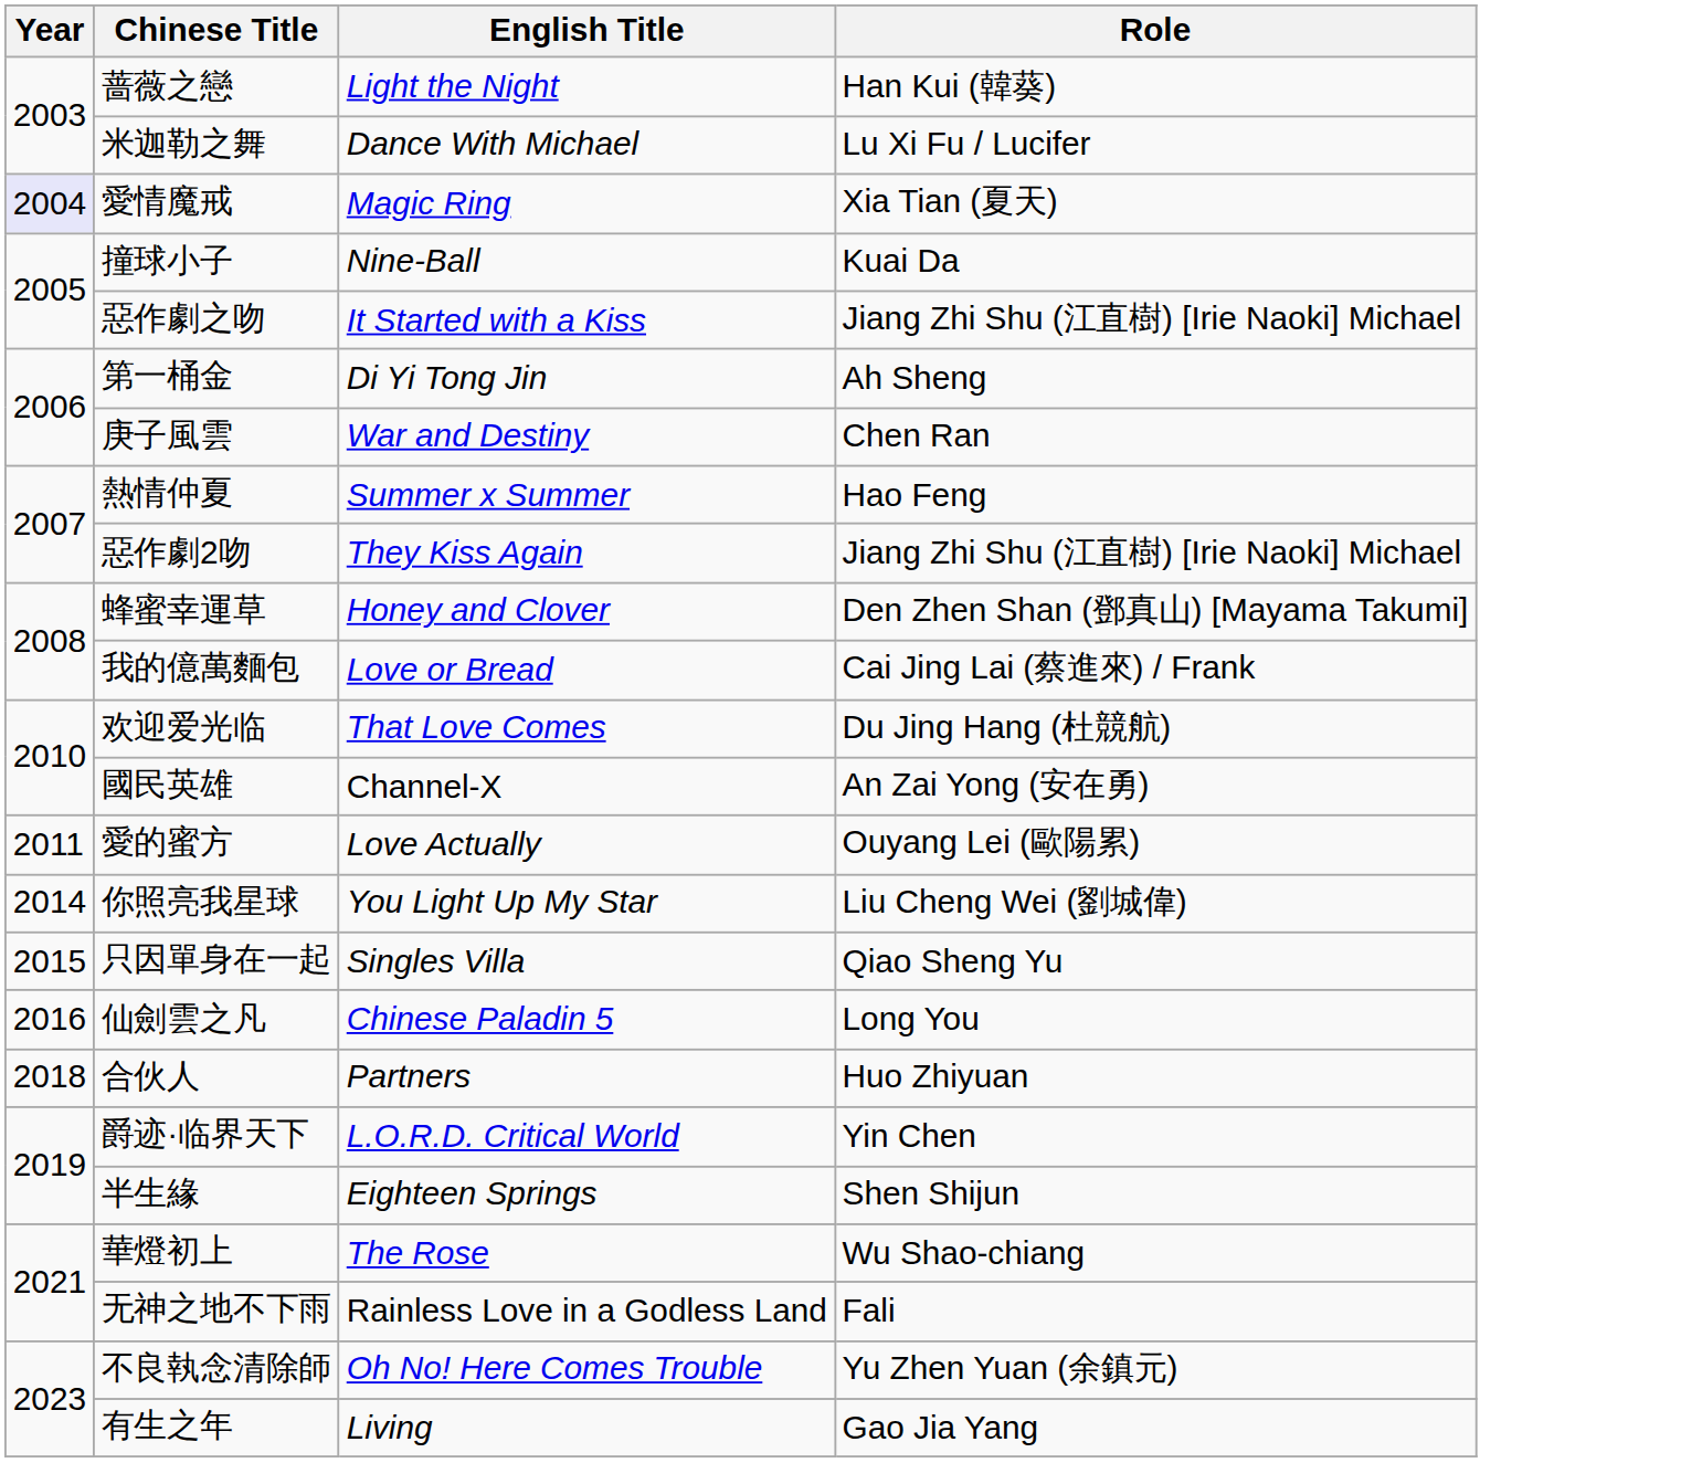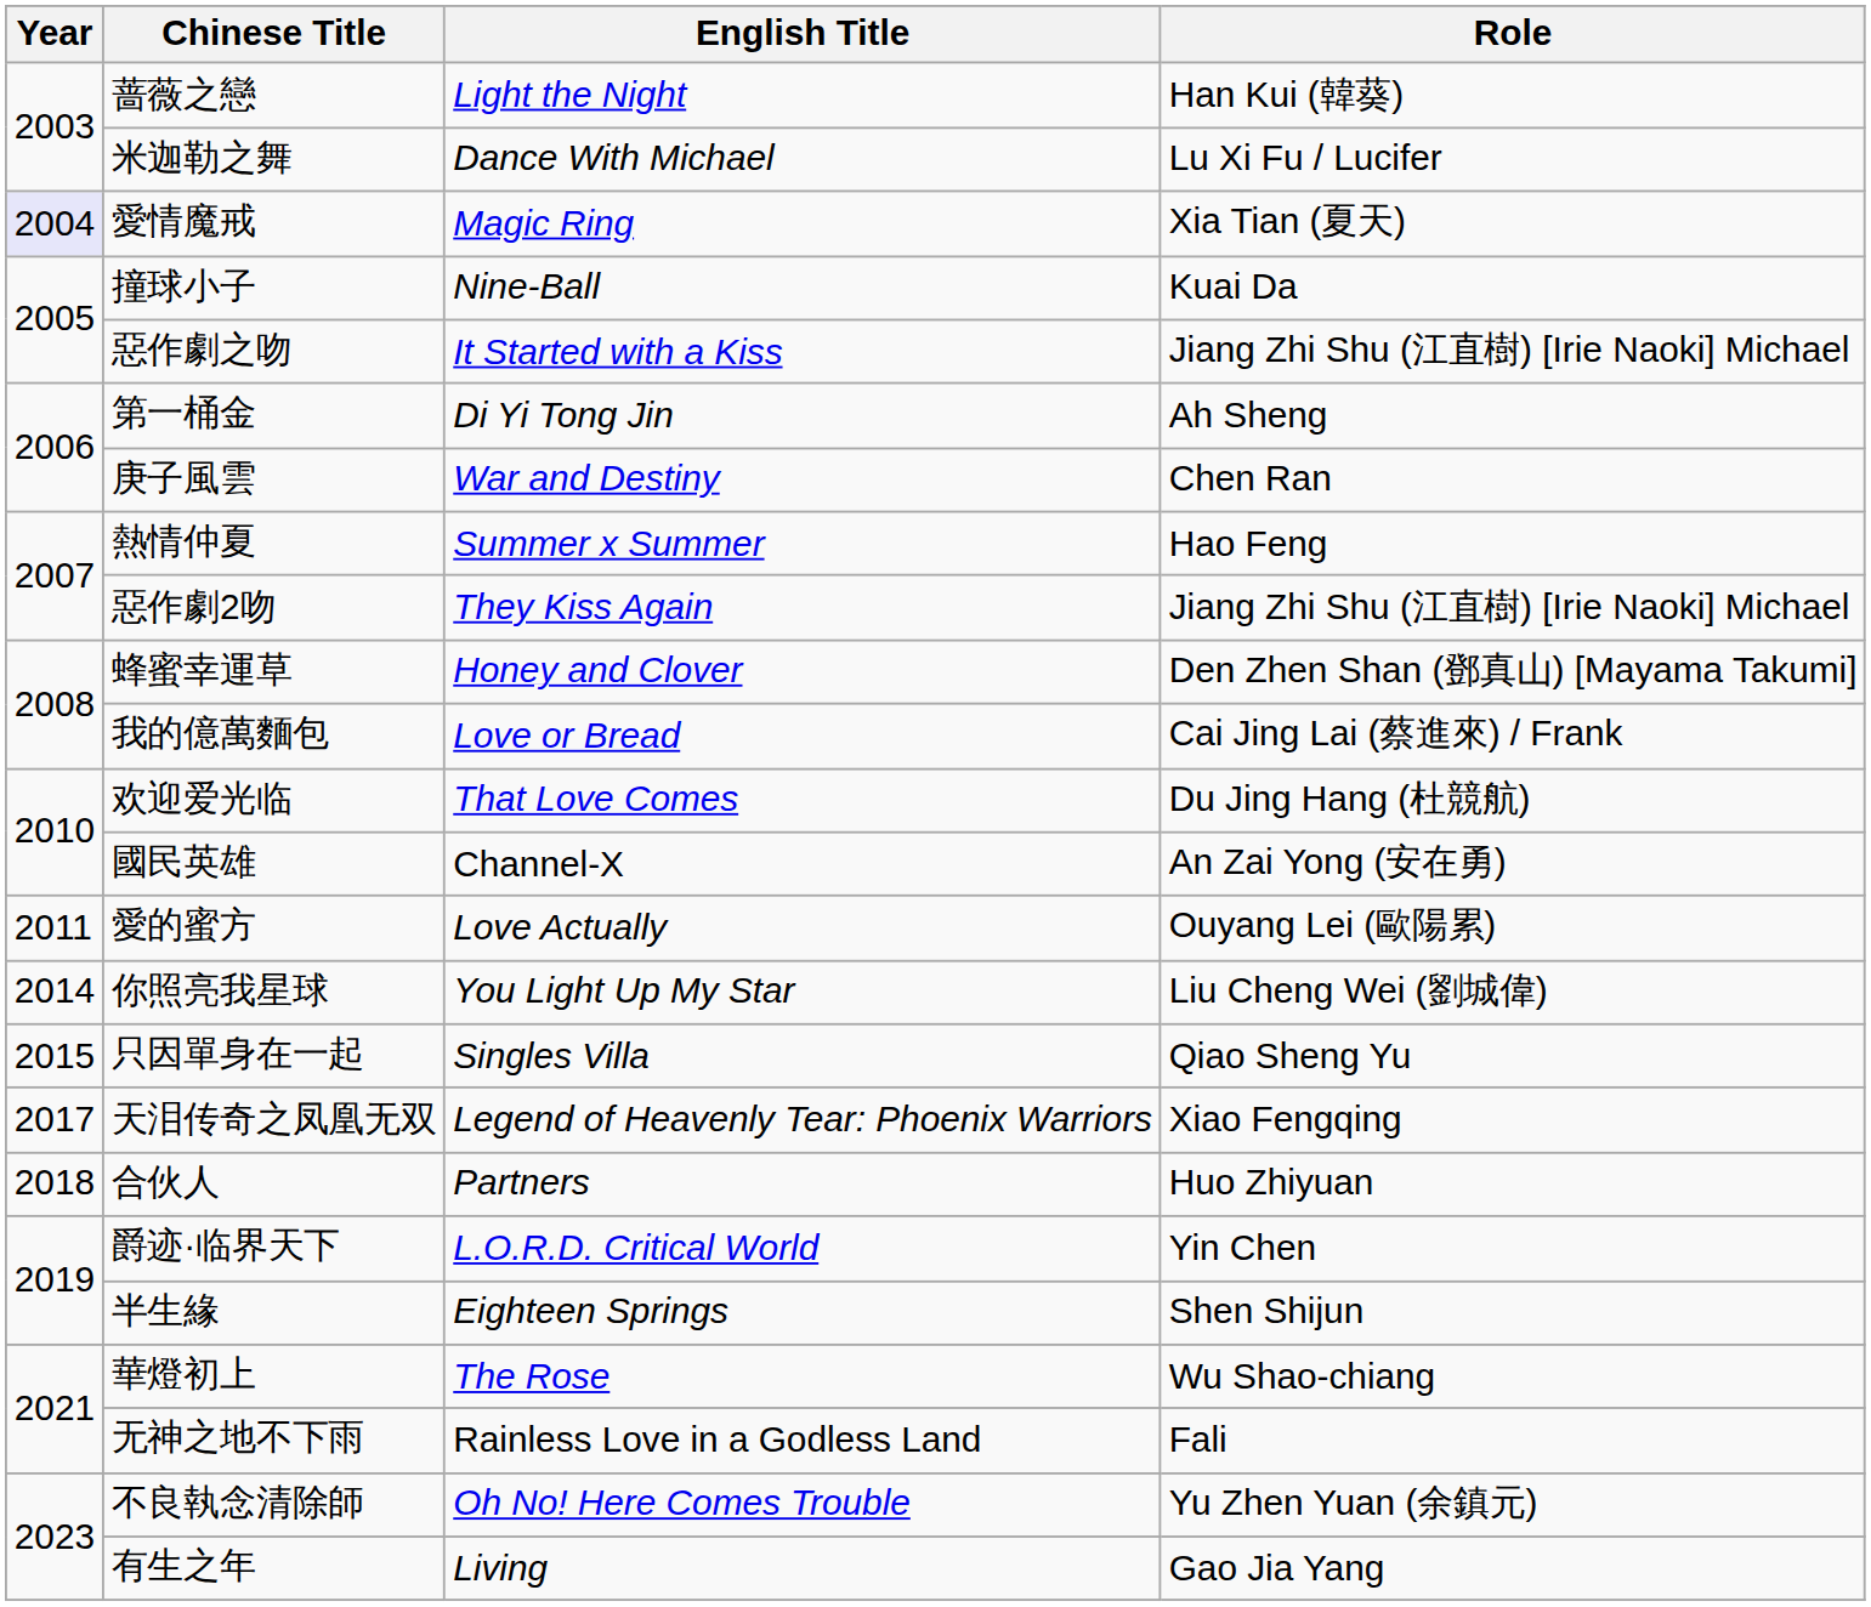- row: 2016 | 仙劍雲之凡 | Chinese Paladin 5 | Long You
+ row: 2017 | 天泪传奇之凤凰无双 | Legend of Heavenly Tear: Phoenix Warriors | Xiao Fengqing
